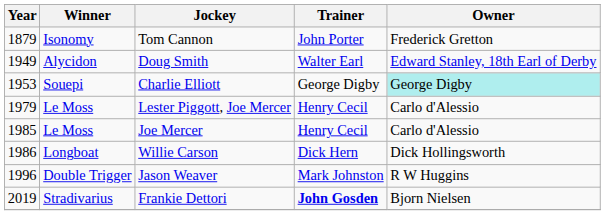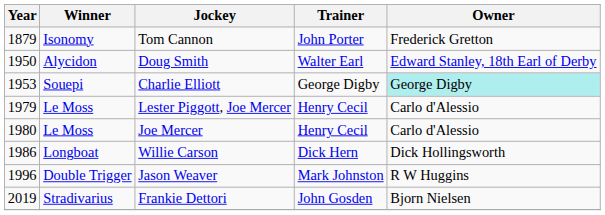Doug Smith | Year: 1949 -> 1950
Joe Mercer | Year: 1985 -> 1980
Frankie Dettori | Trainer: bold -> normal
